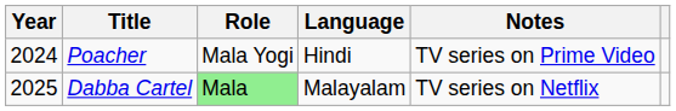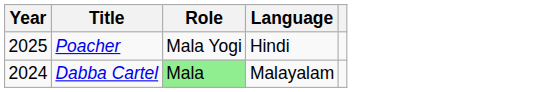- column: Notes | TV series on Prime Video | TV series on Netflix
Poacher | Year: 2024 -> 2025
Dabba Cartel | Year: 2025 -> 2024
